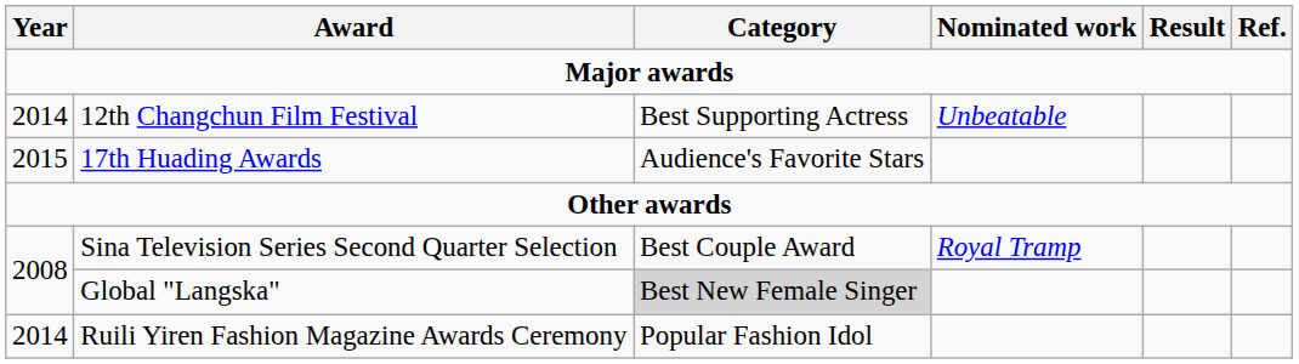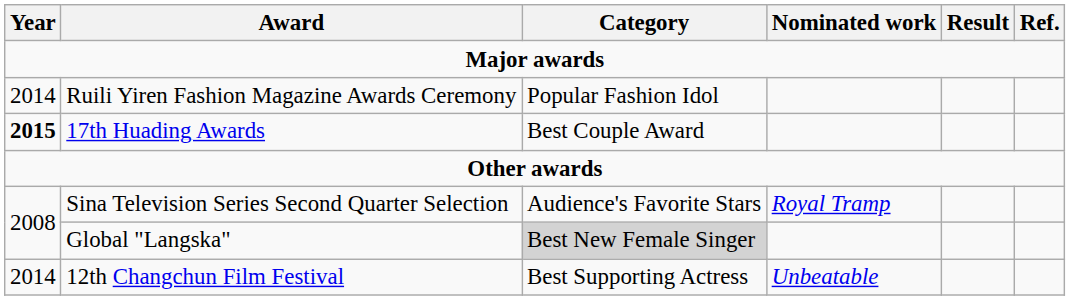rows swapped: 12th Changchun Film Festival <-> Ruili Yiren Fashion Magazine Awards Ceremony
17th Huading Awards | Year: normal -> bold
17th Huading Awards | Category: Audience's Favorite Stars -> Best Couple Award
Sina Television Series Second Quarter Selection | Category: Best Couple Award -> Audience's Favorite Stars
